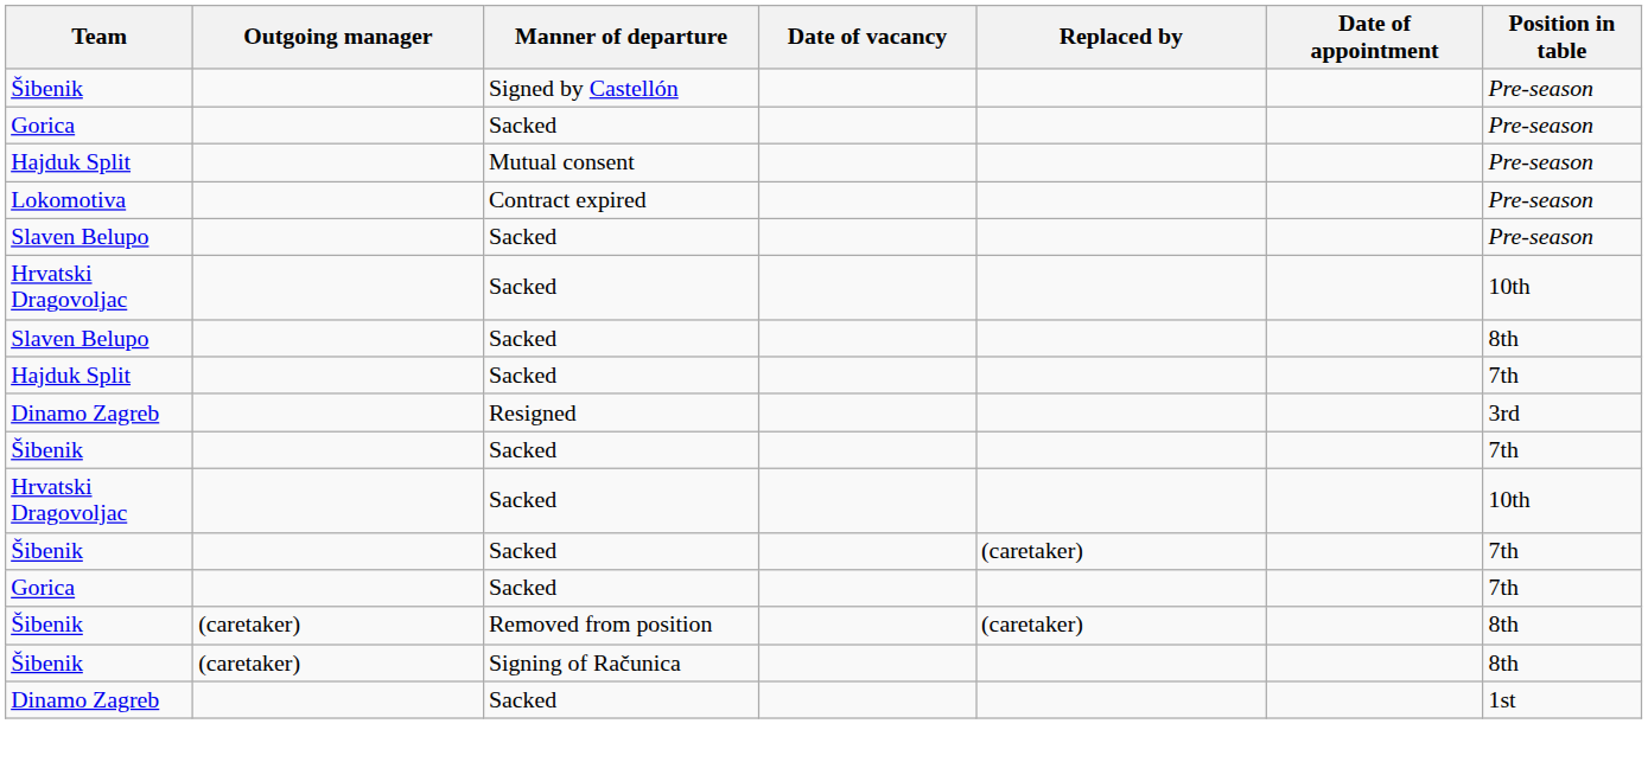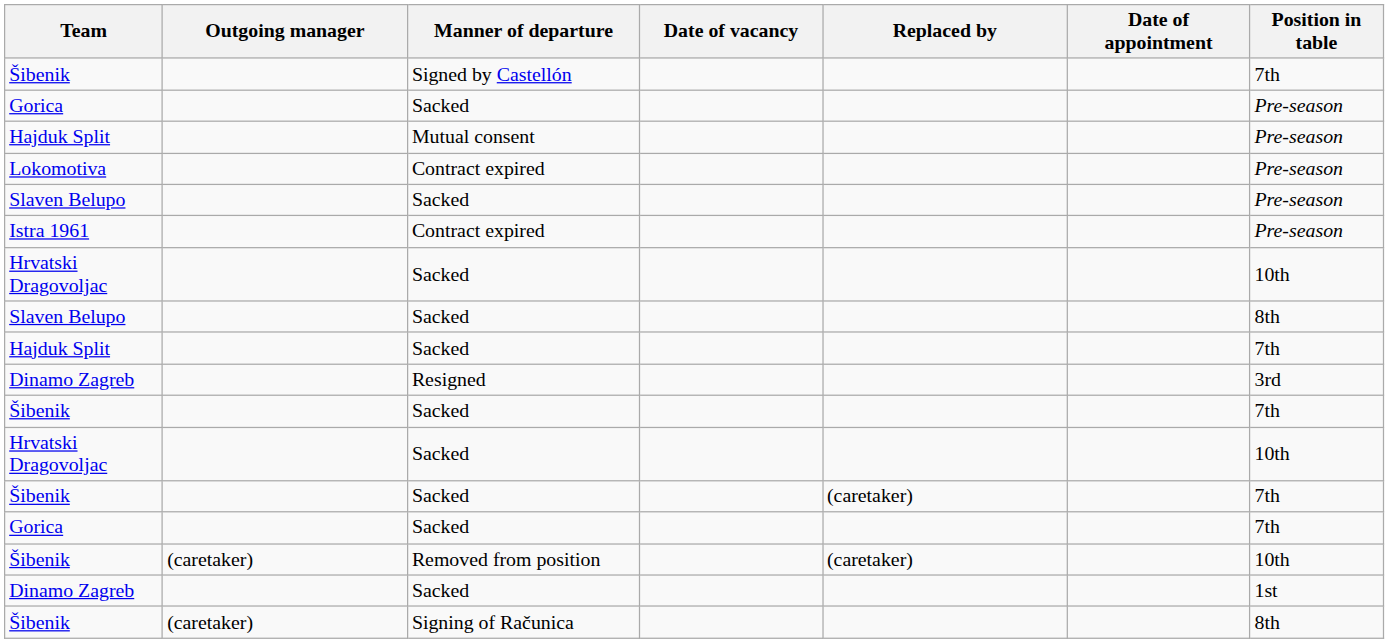Šibenik / Signed by Castellón | Position in table: Pre-season -> 7th
+ row: Istra 1961 | Contract expired | Pre-season
Šibenik / Removed from position | Position in table: 8th -> 10th
rows swapped: Šibenik / Signing of Računica <-> Dinamo Zagreb / Sacked
